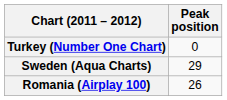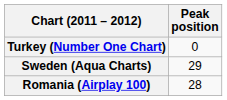Romania (Airplay 100) | Peak position: 26 -> 28
